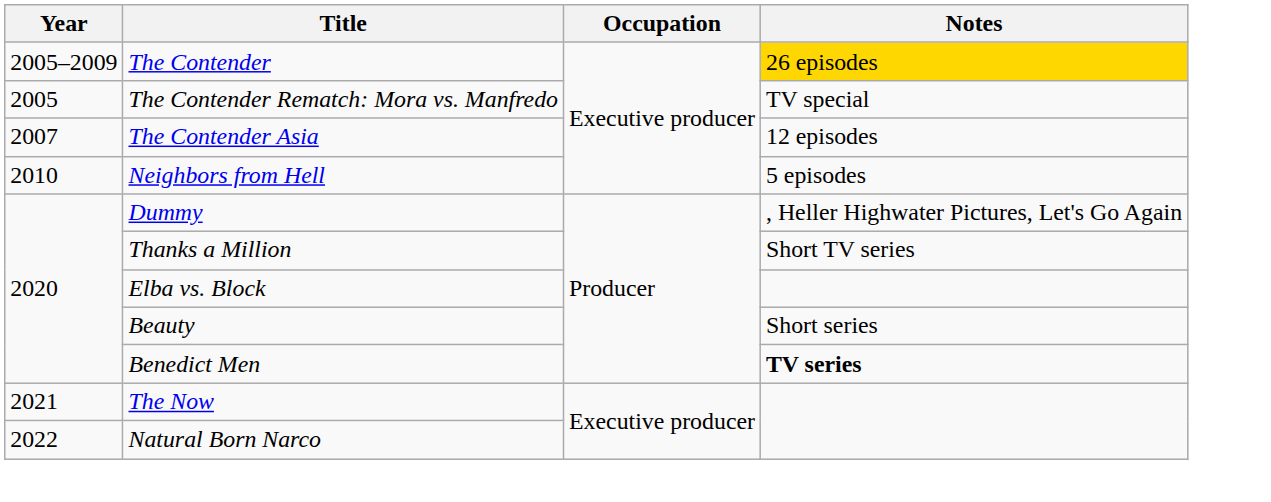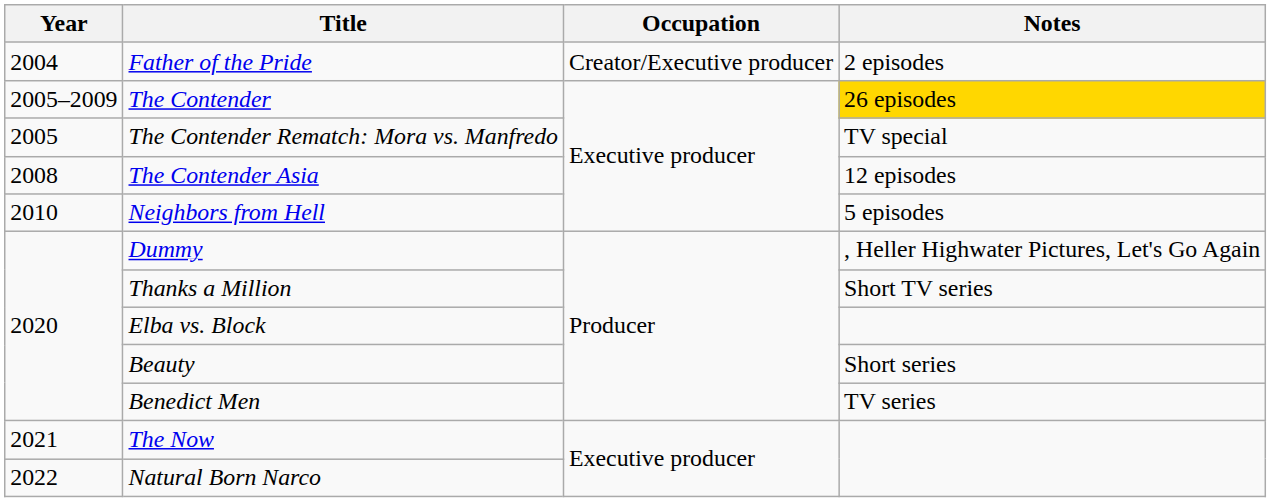+ row: 2004 | Father of the Pride | Creator/Executive producer | 2 episodes
The Contender Asia | Year: 2007 -> 2008
Benedict Men | Notes: bold -> normal
